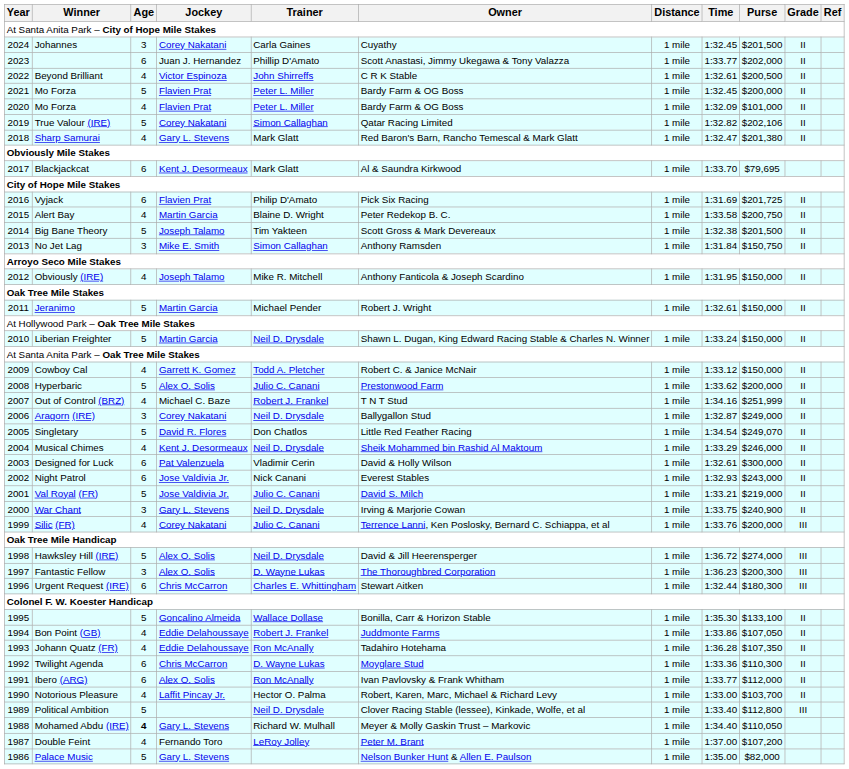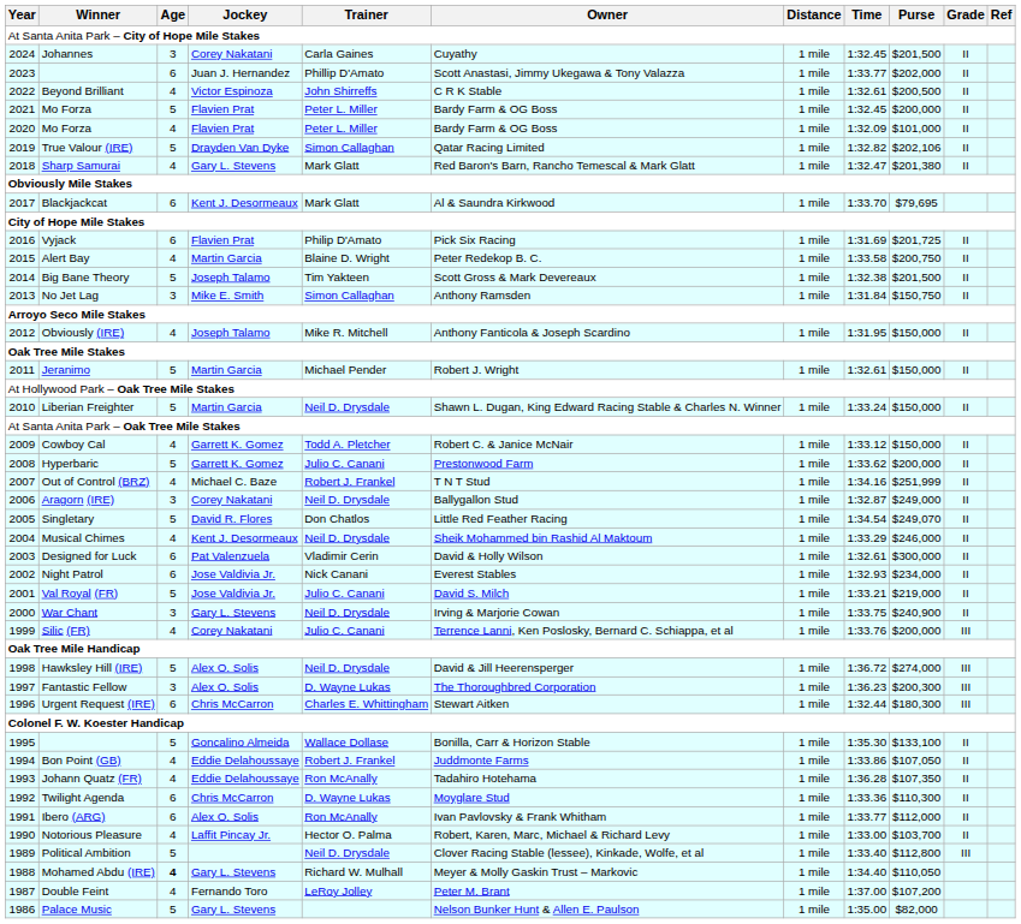True Valour (IRE) | Jockey: Corey Nakatani -> Drayden Van Dyke
Hyperbaric | Jockey: Alex O. Solis -> Garrett K. Gomez
Night Patrol | Purse: $243,000 -> $234,000
